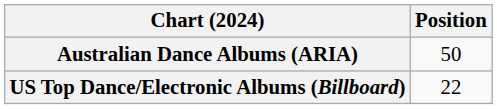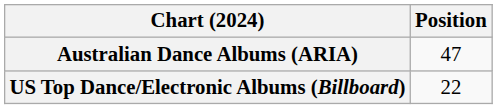Australian Dance Albums (ARIA) | Position: 50 -> 47
